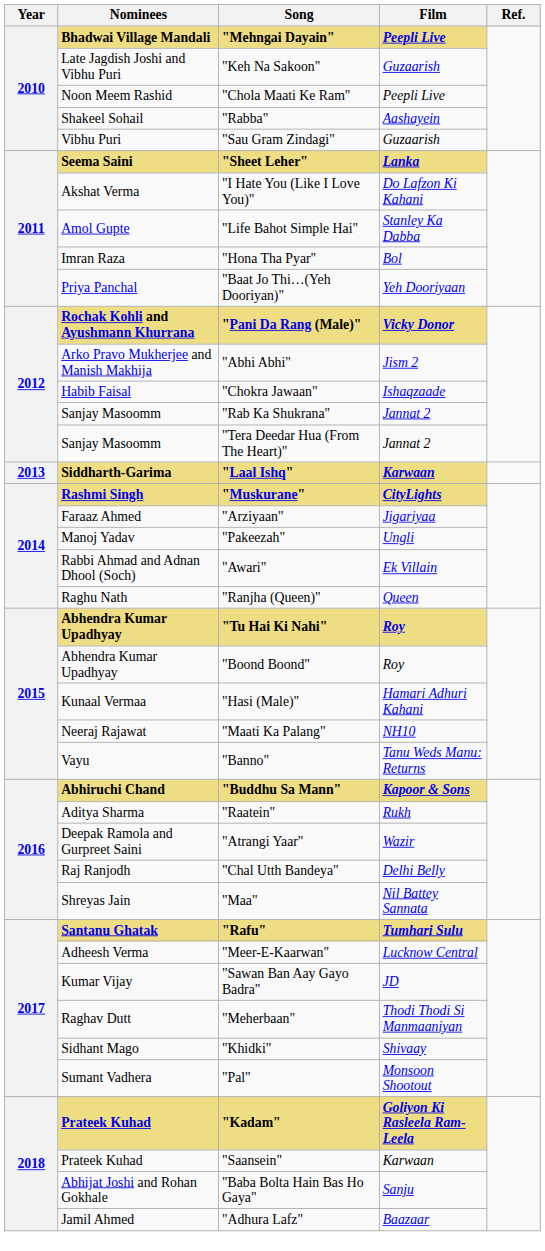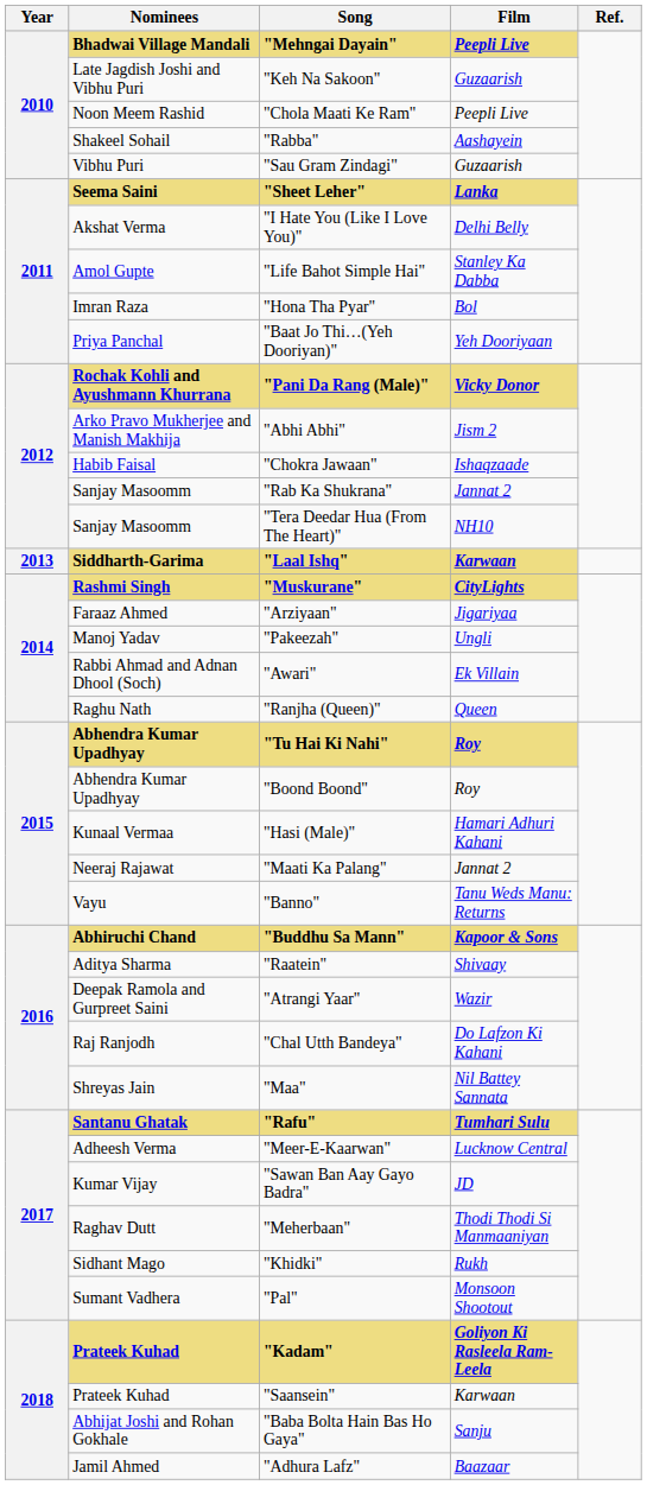"I Hate You (Like I Love You)" | Film: Do Lafzon Ki Kahani -> Delhi Belly
"Tera Deedar Hua (From The Heart)" | Film: Jannat 2 -> NH10
"Maati Ka Palang" | Film: NH10 -> Jannat 2
"Raatein" | Film: Rukh -> Shivaay
"Chal Utth Bandeya" | Film: Delhi Belly -> Do Lafzon Ki Kahani
"Khidki" | Film: Shivaay -> Rukh
